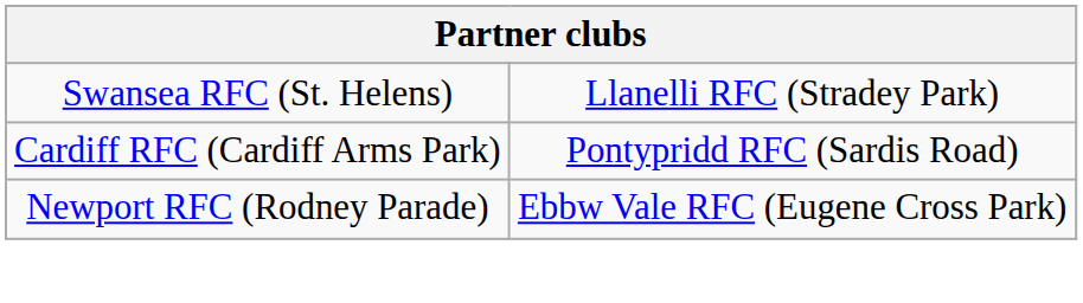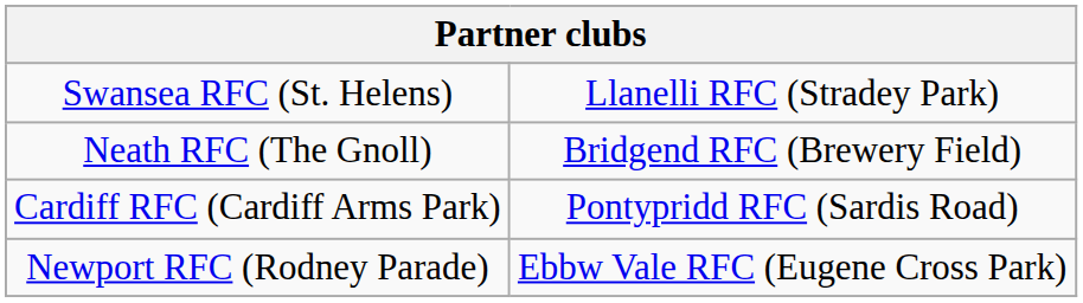+ row: Neath RFC (The Gnoll) | Bridgend RFC (Brewery Field)
